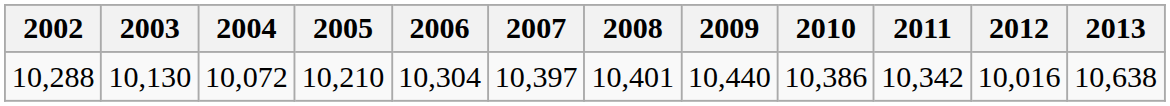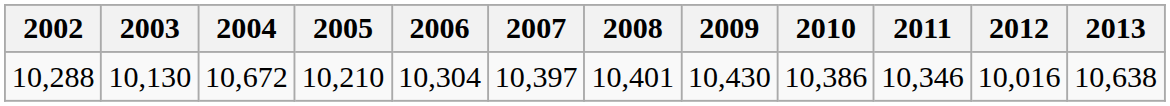10,288 | 2004: 10,072 -> 10,672
10,288 | 2009: 10,440 -> 10,430
10,288 | 2011: 10,342 -> 10,346
